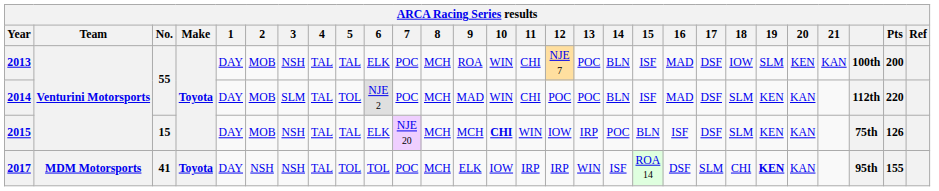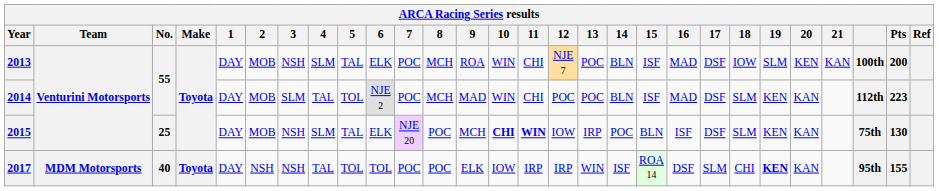2013 | 4: TAL -> SLM
2014 | Pts: 220 -> 223
2015 | No.: 15 -> 25
2015 | 4: TAL -> SLM
2015 | 8: MCH -> POC
2015 | 11: normal -> bold
2015 | Pts: 126 -> 130
2017 | No.: 41 -> 40
2017 | 8: MCH -> POC
